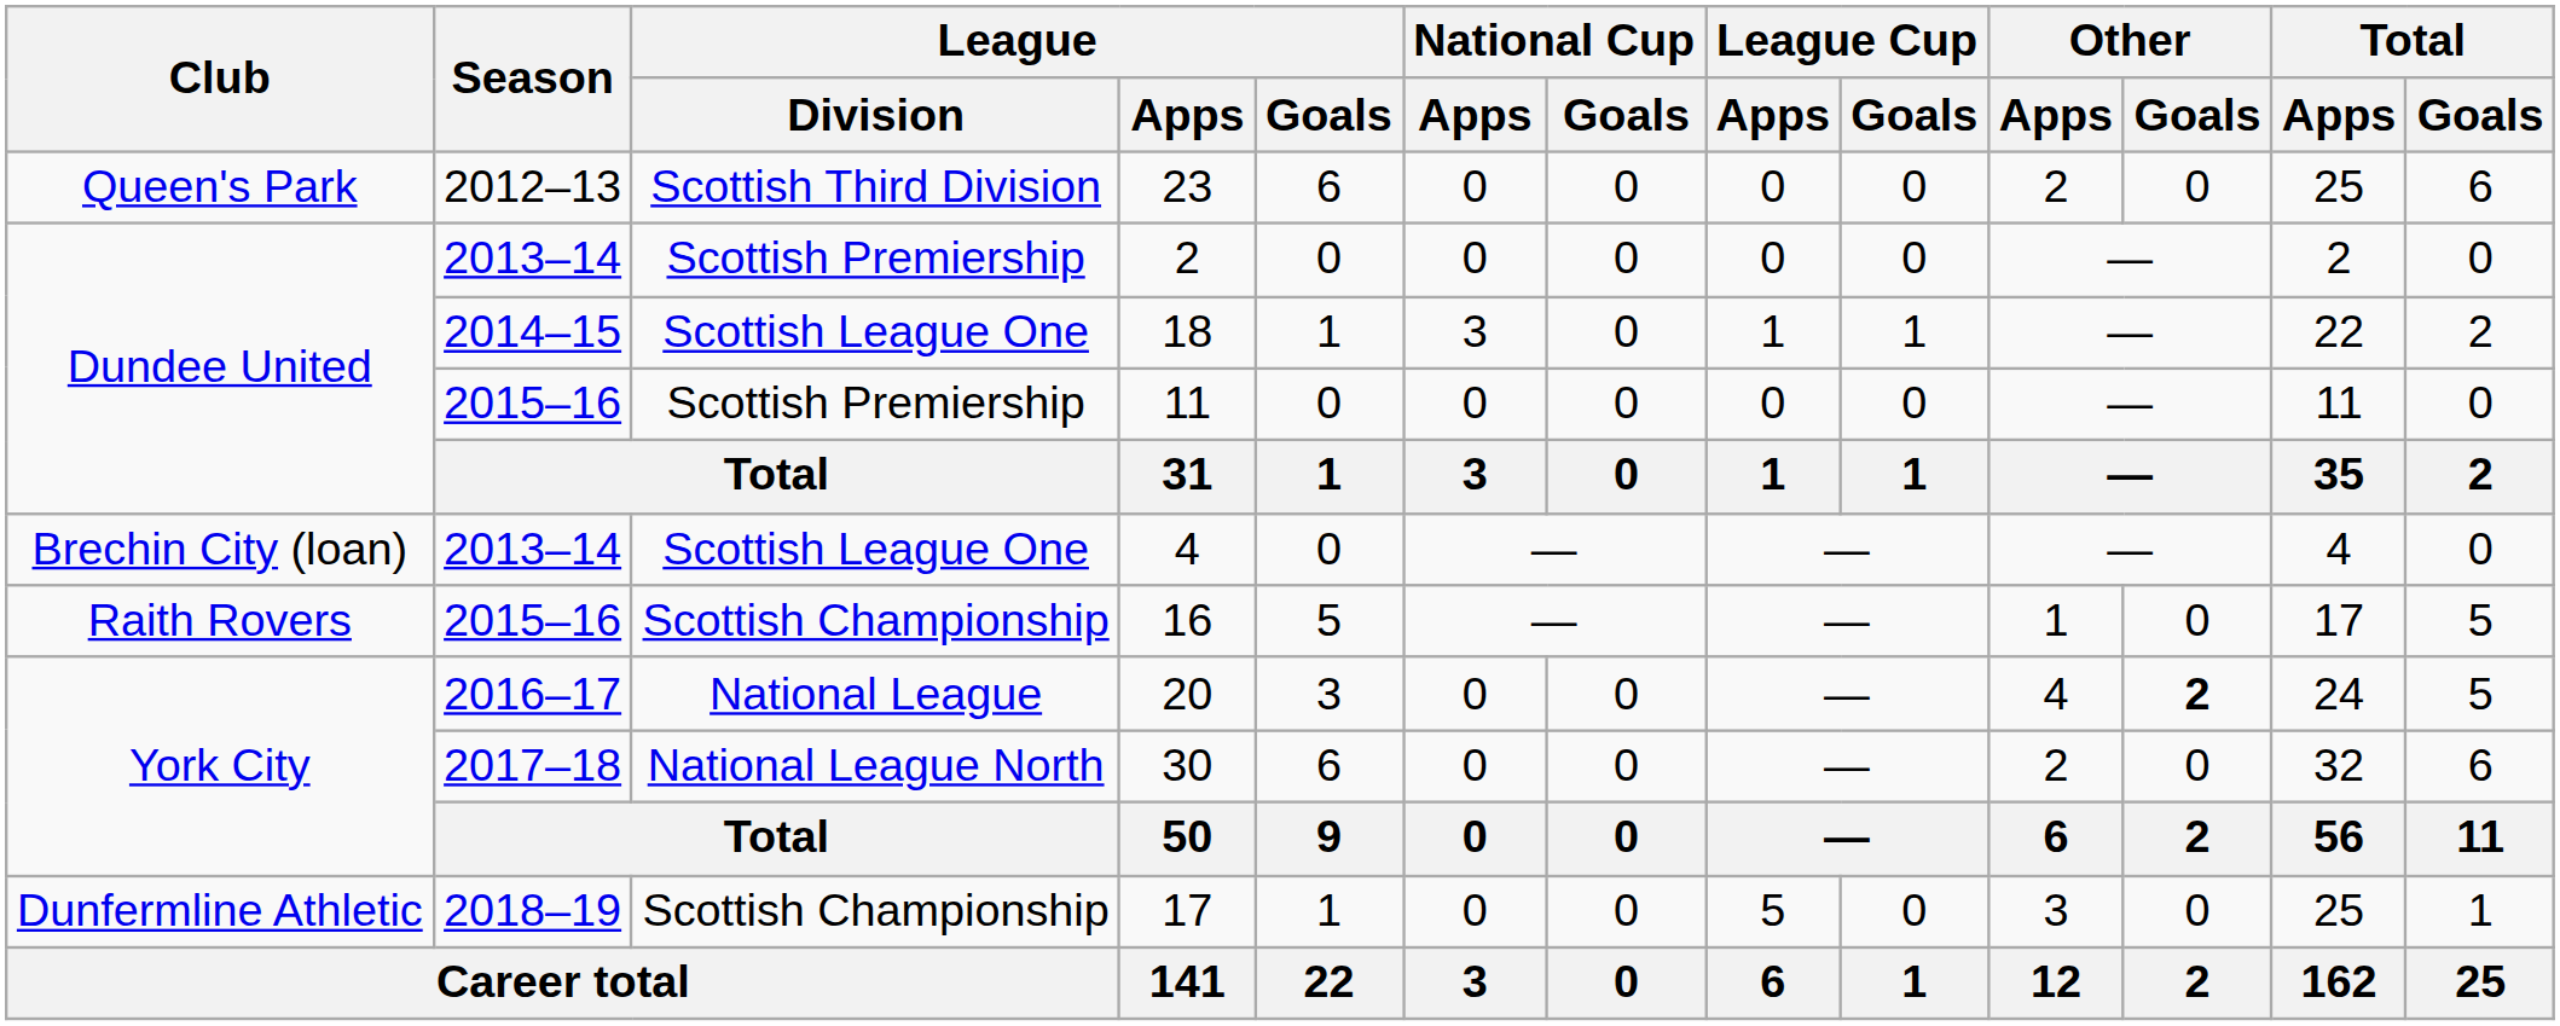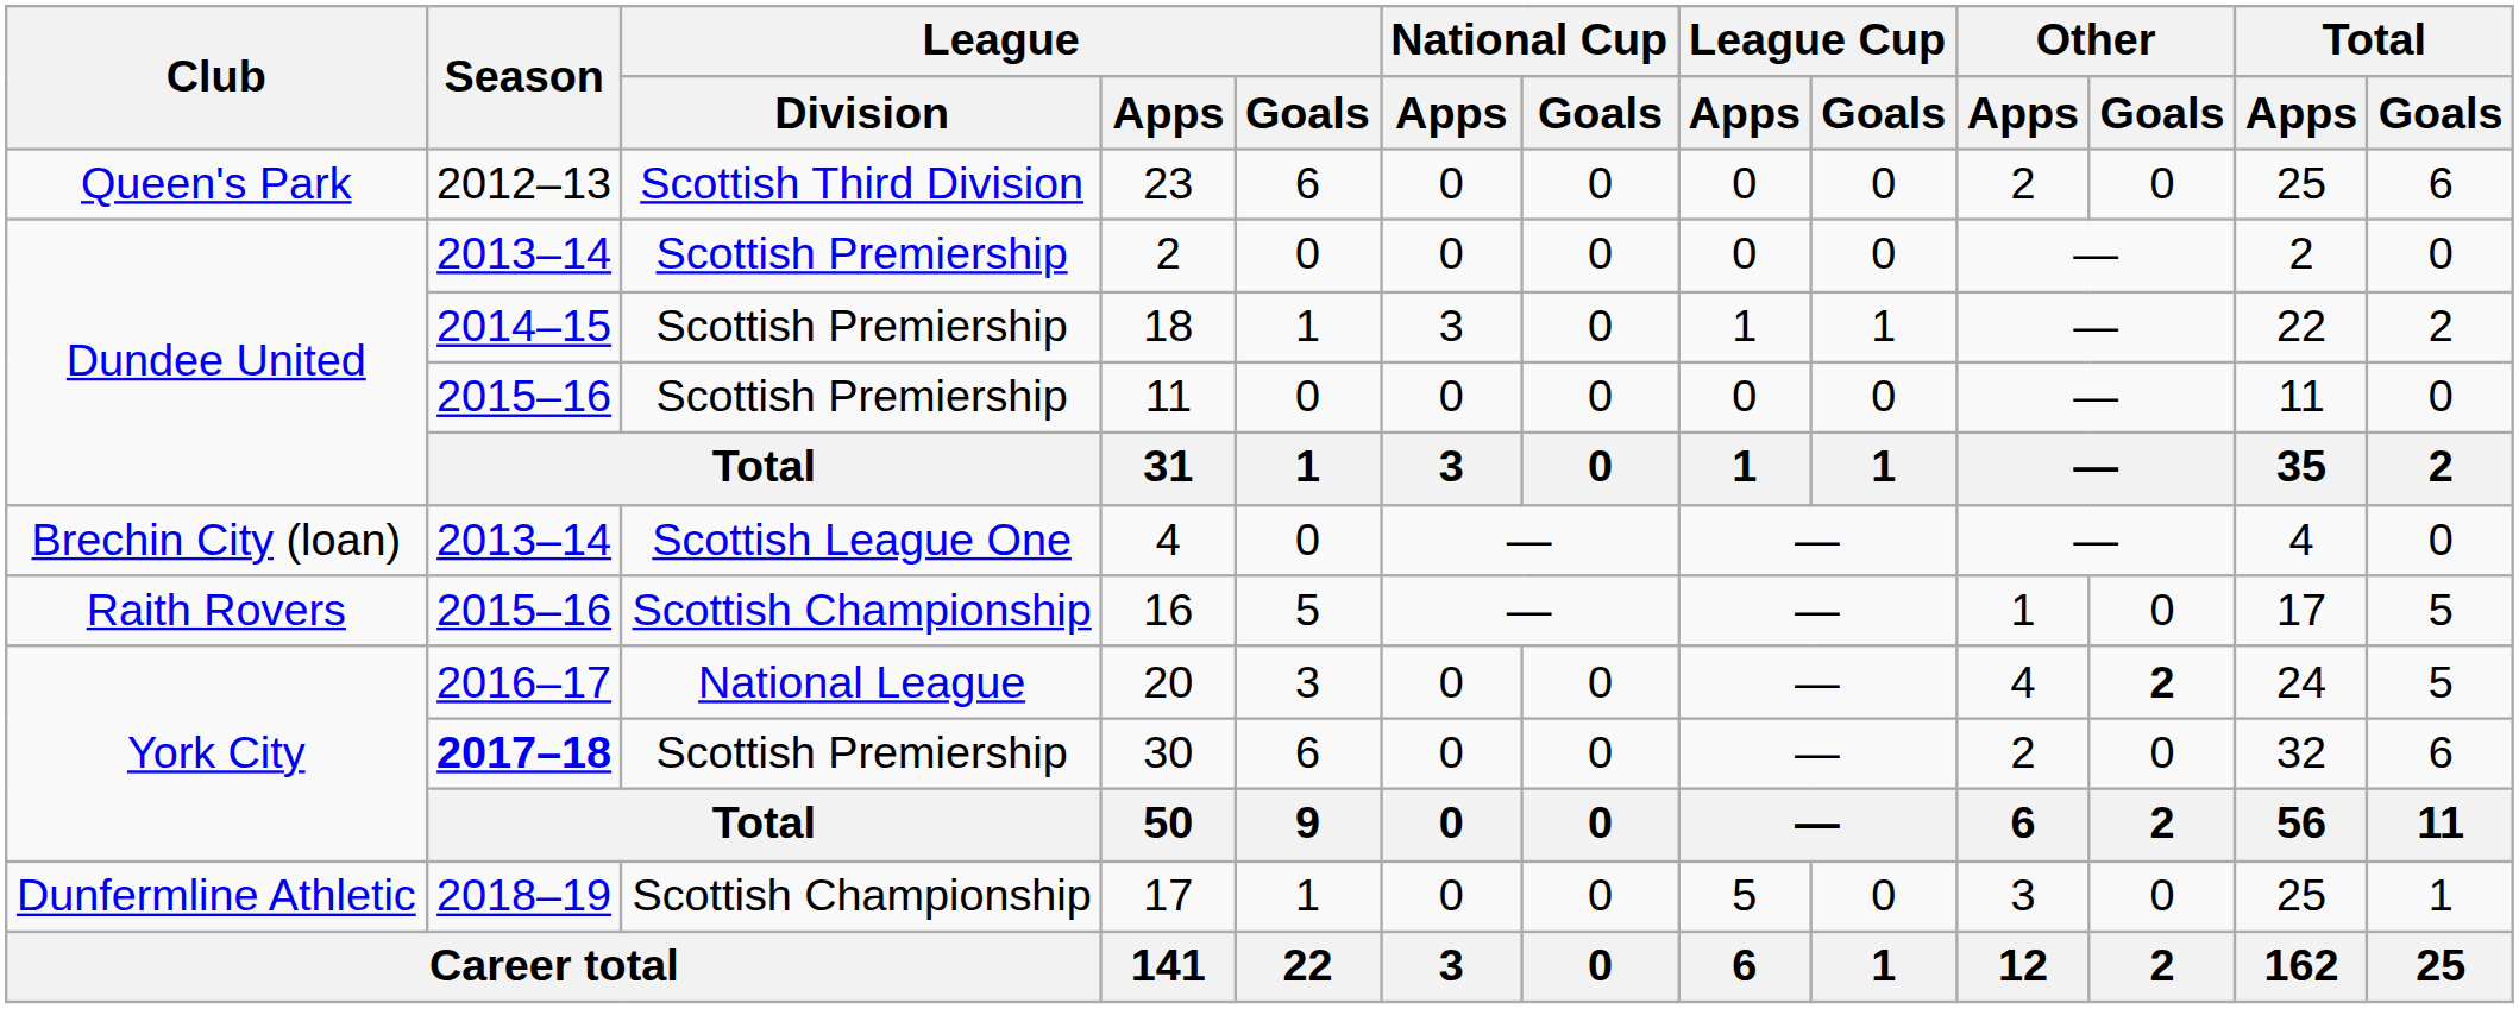18 | League / Division: Scottish League One -> Scottish Premiership
30 | Season: normal -> bold
30 | League / Division: National League North -> Scottish Premiership
